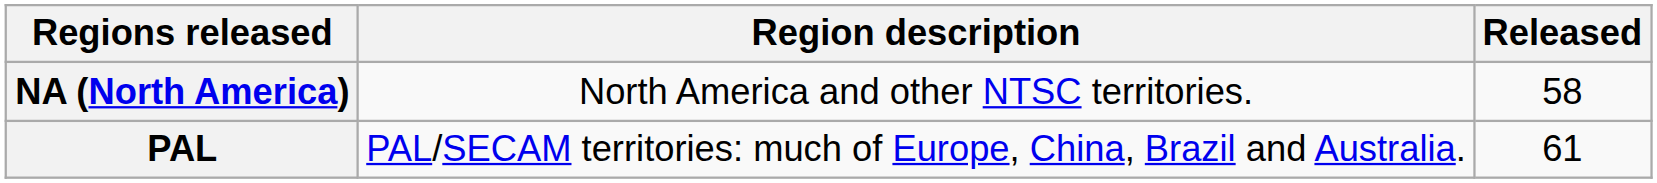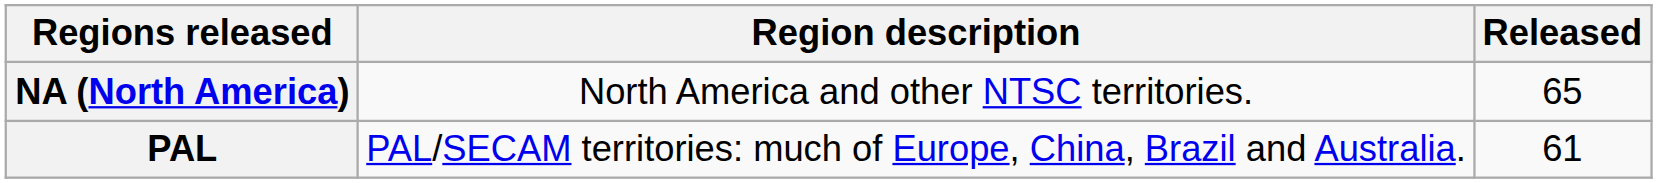NA (North America) | Released: 58 -> 65
